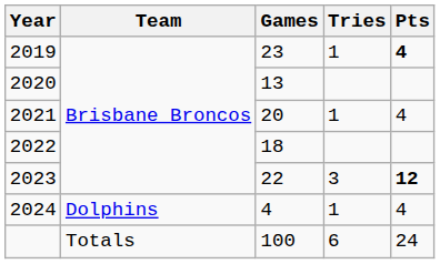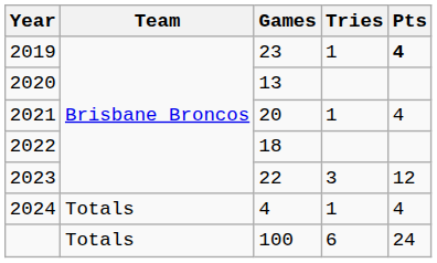2023 | Pts: bold -> normal
2024 | Team: Dolphins -> Totals
